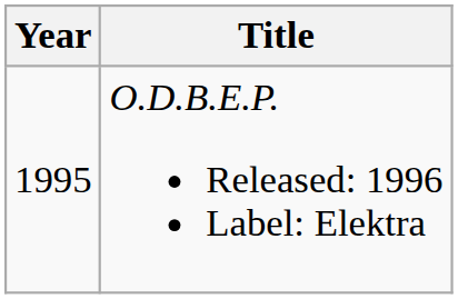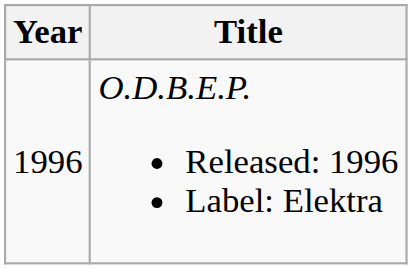O.D.B.E.P. Released: 1996 Label: Elektra | Year: 1995 -> 1996
